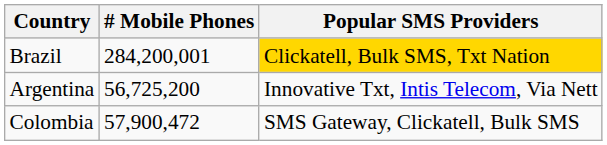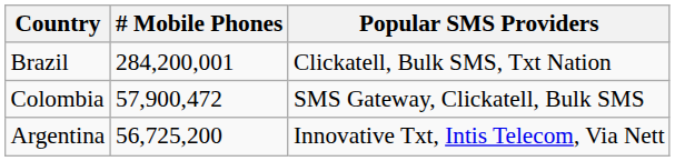Brazil | Popular SMS Providers: gold background -> no background
rows swapped: Argentina <-> Colombia
